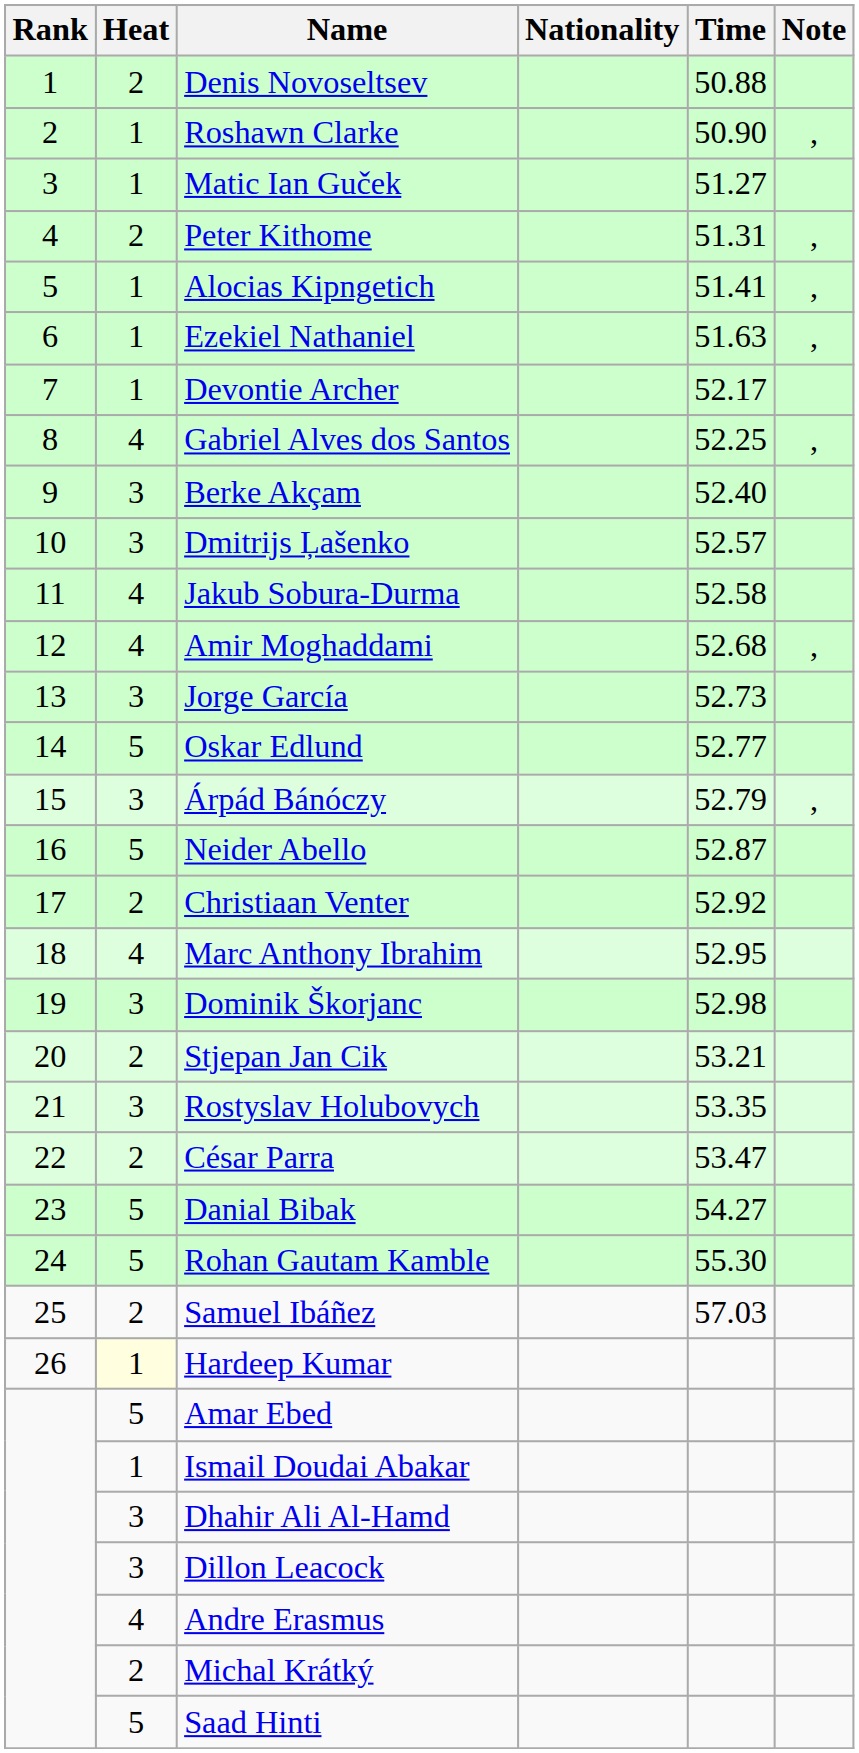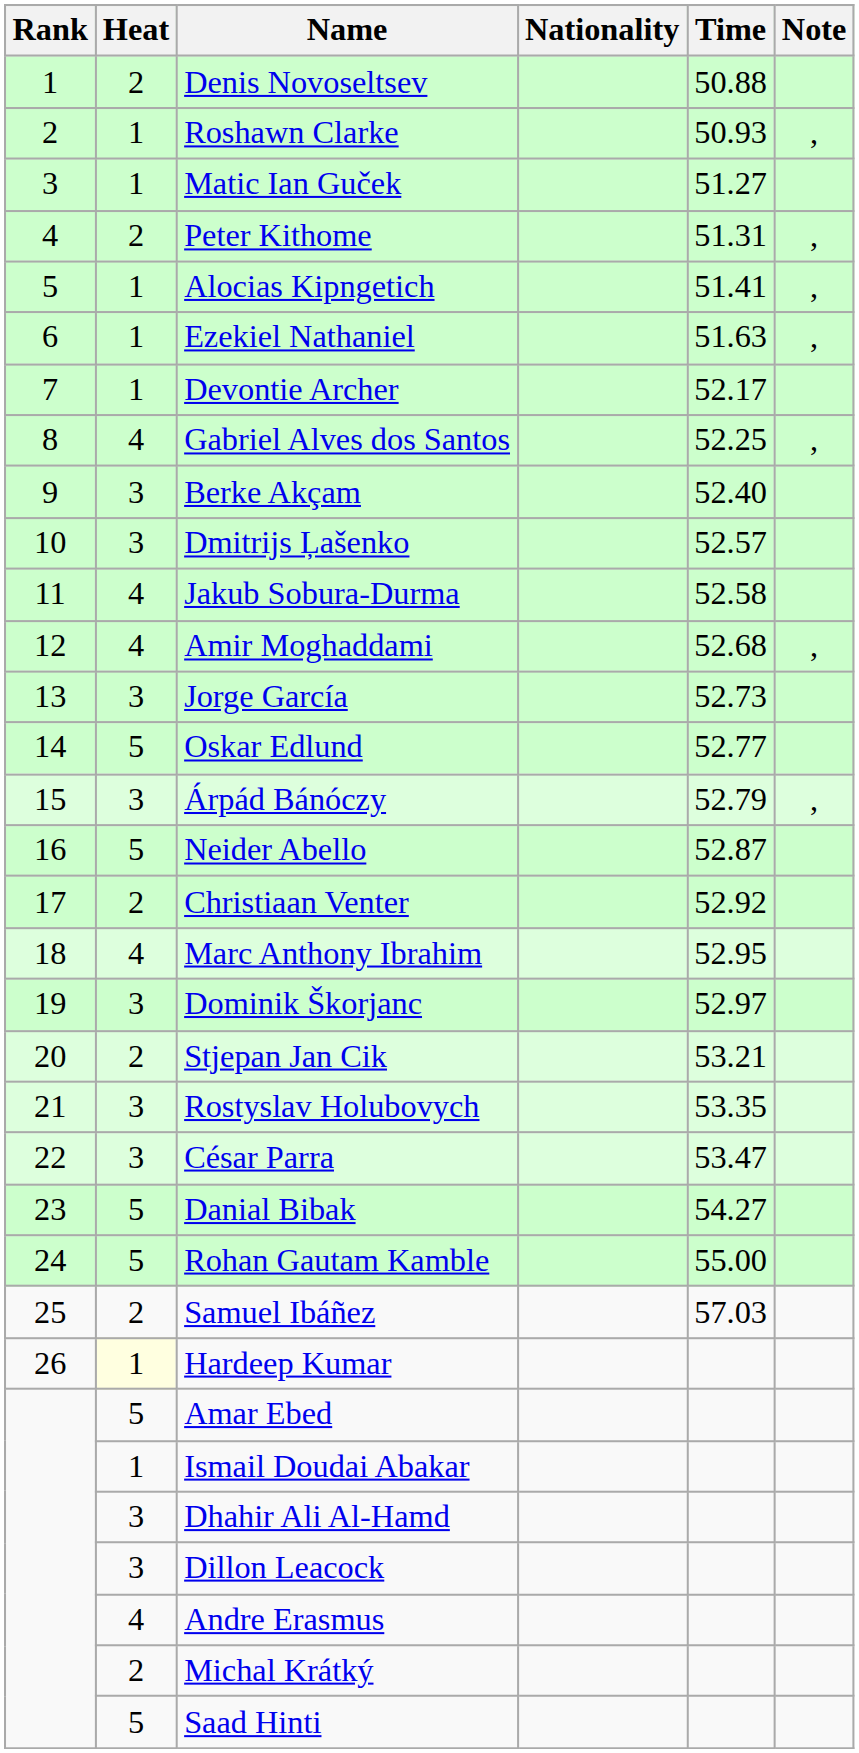Roshawn Clarke | Time: 50.90 -> 50.93
Dominik Škorjanc | Time: 52.98 -> 52.97
César Parra | Heat: 2 -> 3
Rohan Gautam Kamble | Time: 55.30 -> 55.00
